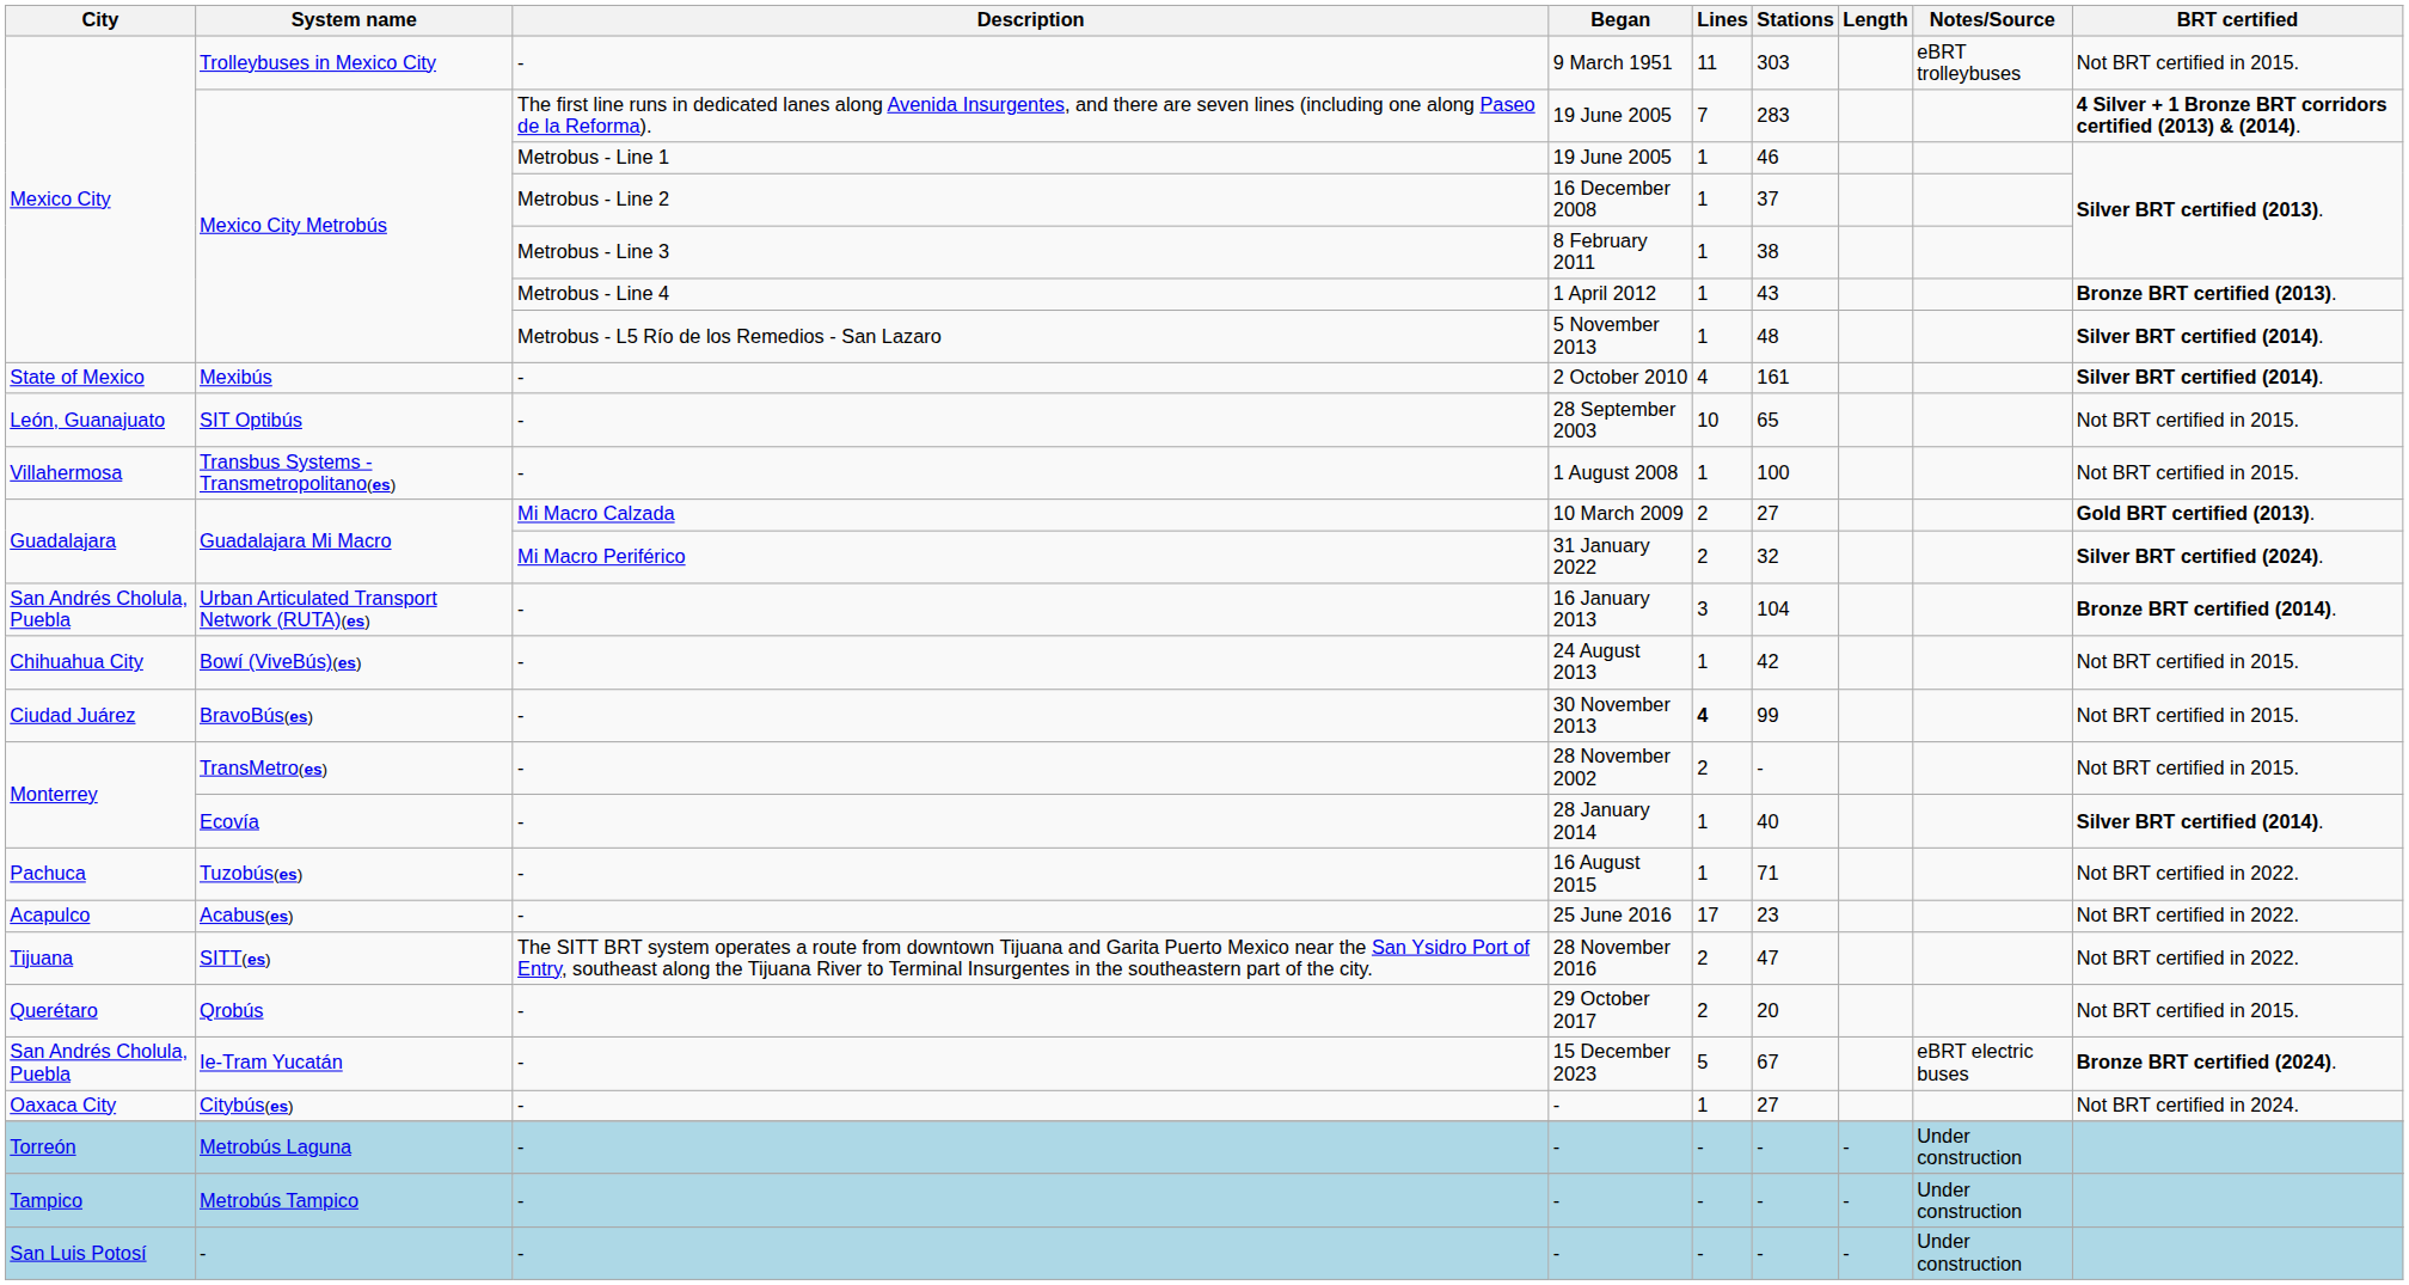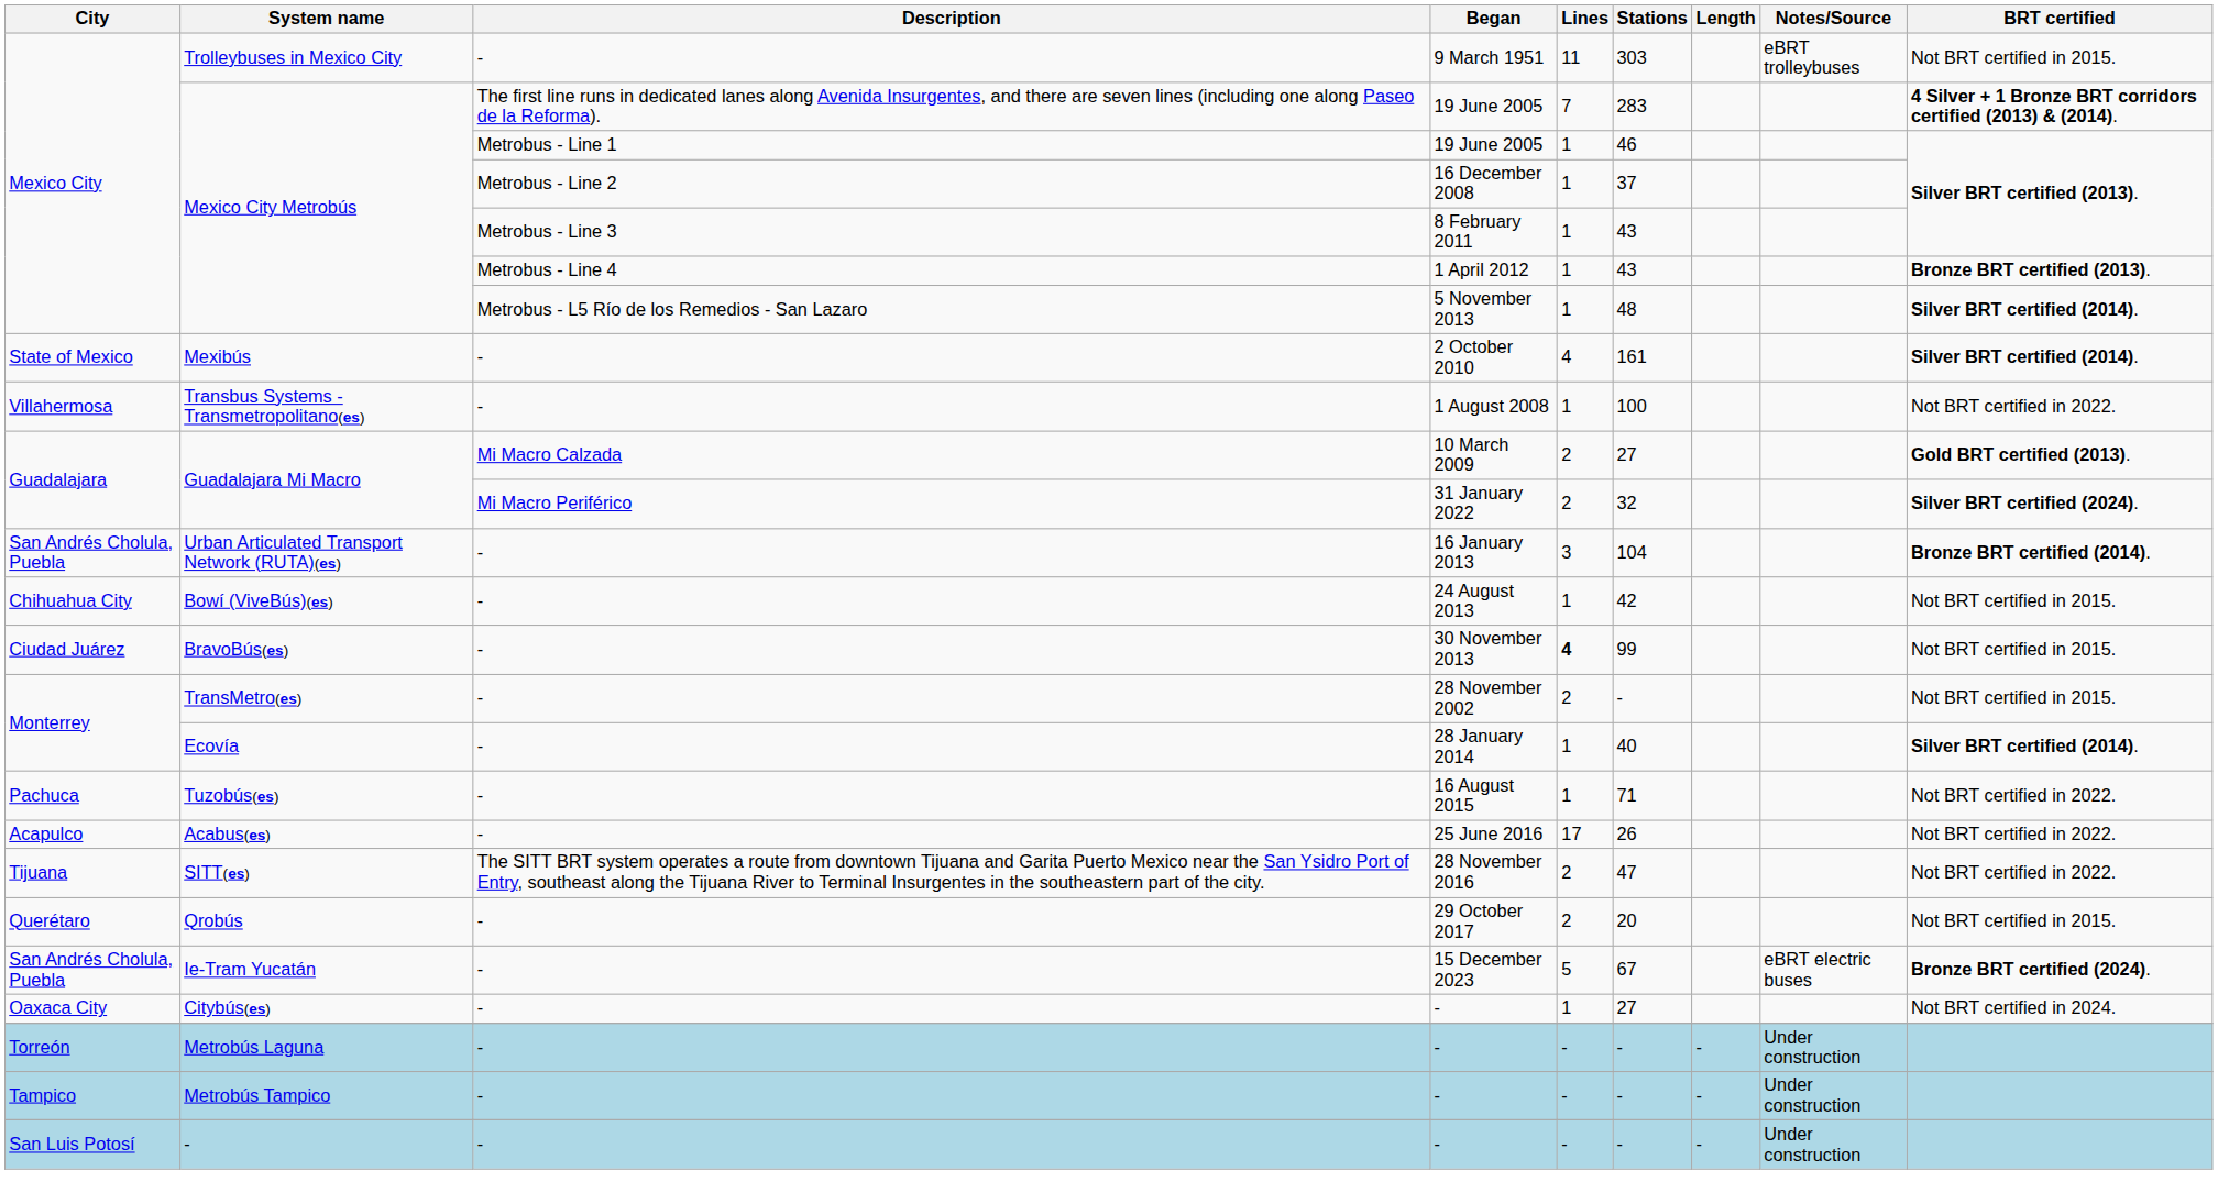8 February 2011 | Stations: 38 -> 43
- row: León, Guanajuato | SIT Optibús | - | 28 September 2003 | 10 | 65 | Not BRT certified in 2015.
1 August 2008 | BRT certified: Not BRT certified in 2015. -> Not BRT certified in 2022.
25 June 2016 | Stations: 23 -> 26
